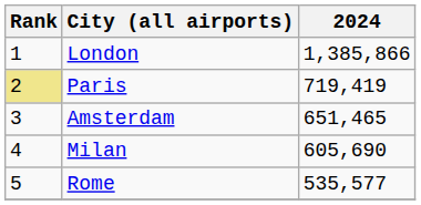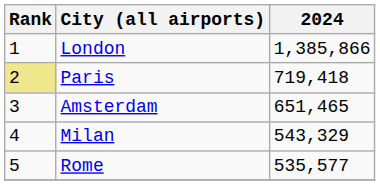Paris | 2024: 719,419 -> 719,418
Milan | 2024: 605,690 -> 543,329
